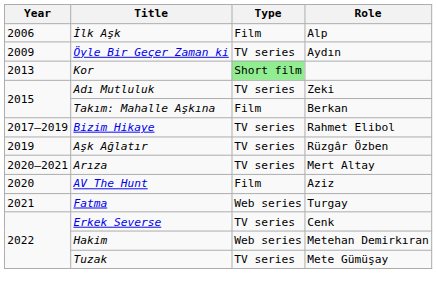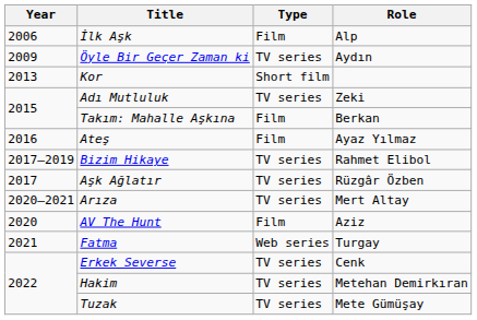Kor | Type: lightgreen background -> no background
+ row: 2016 | Ateş | Film | Ayaz Yılmaz
Aşk Ağlatır | Year: 2019 -> 2017
Hakim | Type: Web series -> TV series
